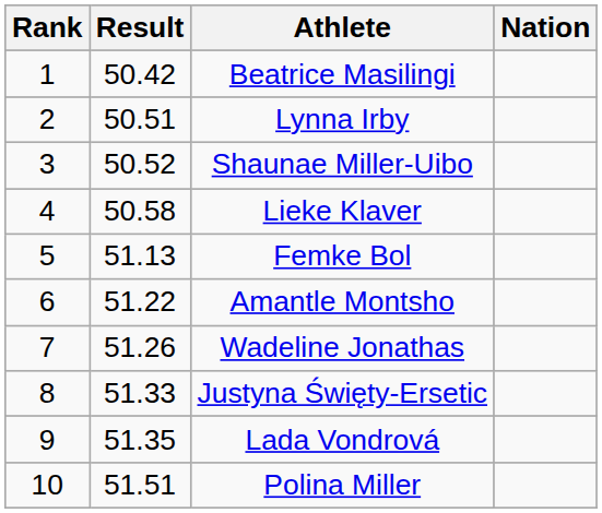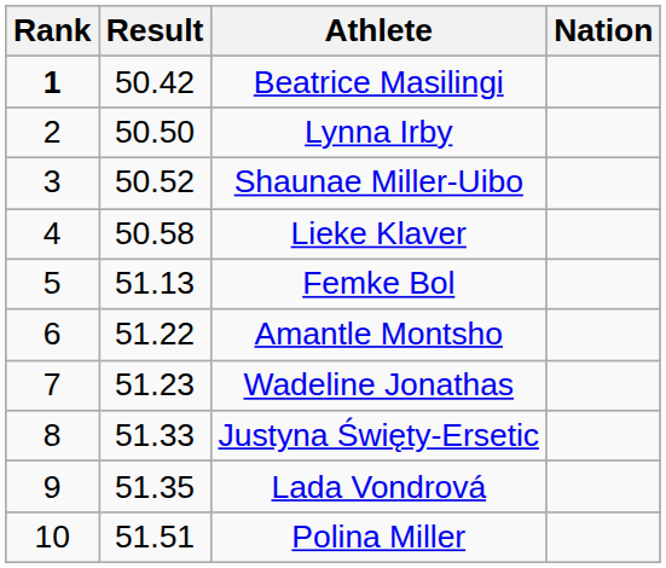Beatrice Masilingi | Rank: normal -> bold
Lynna Irby | Result: 50.51 -> 50.50
Wadeline Jonathas | Result: 51.26 -> 51.23
